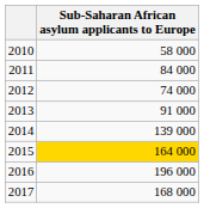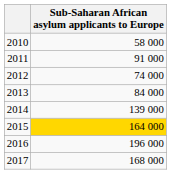2011 | Sub-Saharan African asylum applicants to Europe: 84 000 -> 91 000
2013 | Sub-Saharan African asylum applicants to Europe: 91 000 -> 84 000
